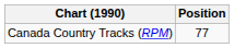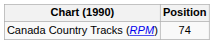Canada Country Tracks (RPM) | Position: 77 -> 74
